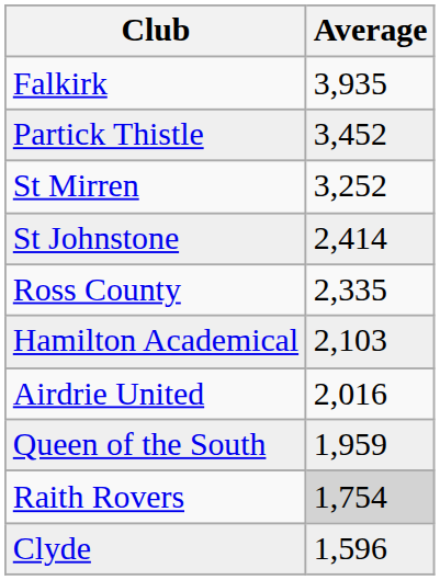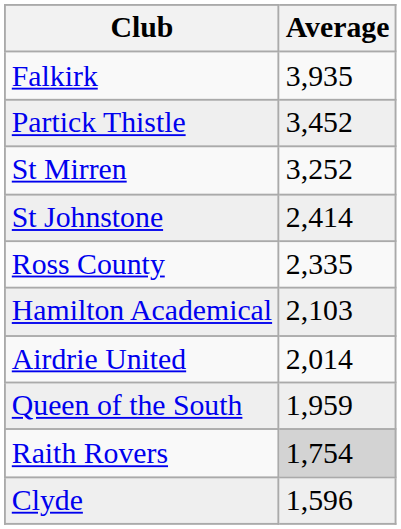Airdrie United | Average: 2,016 -> 2,014
